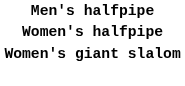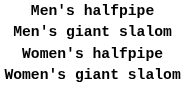+ row: Men's giant slalom
